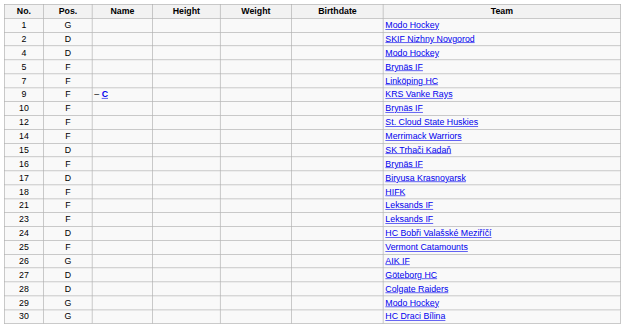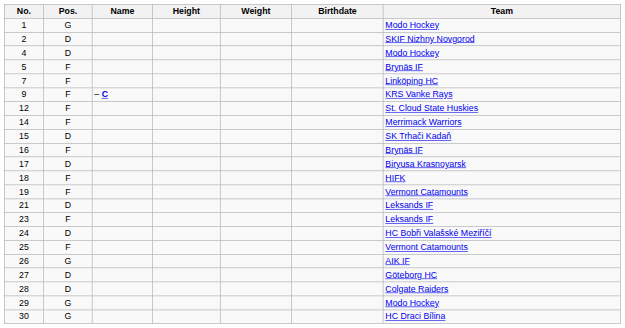- row: 10 | F | Brynäs IF
+ row: 19 | F | Vermont Catamounts
21 | Pos.: F -> D
